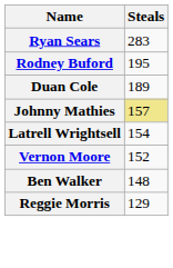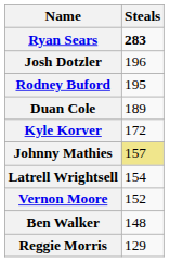Ryan Sears | Steals: normal -> bold
+ row: Josh Dotzler | 196
+ row: Kyle Korver | 172
